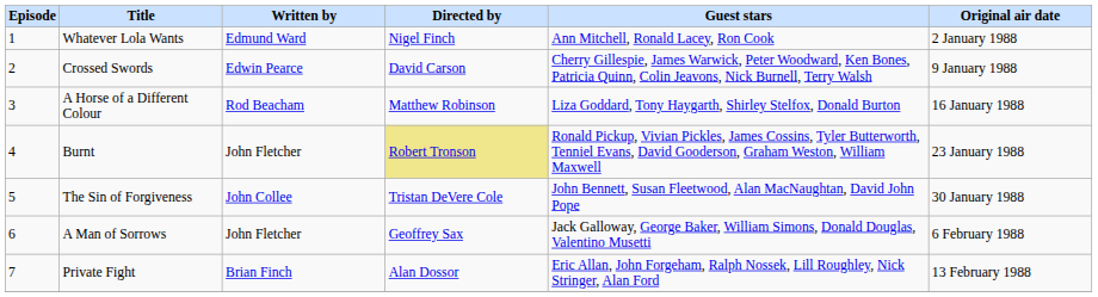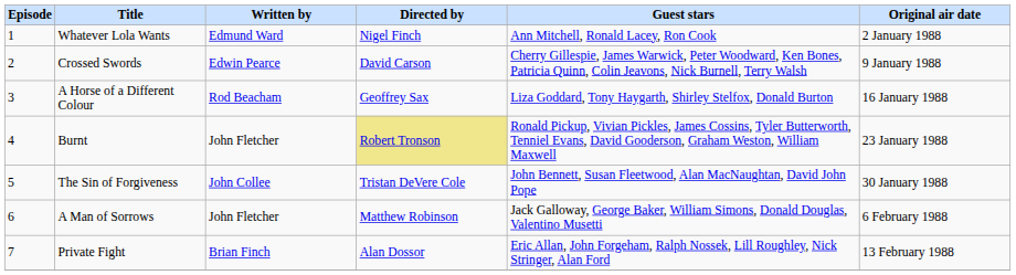A Horse of a Different Colour | Directed by: Matthew Robinson -> Geoffrey Sax
A Man of Sorrows | Directed by: Geoffrey Sax -> Matthew Robinson
